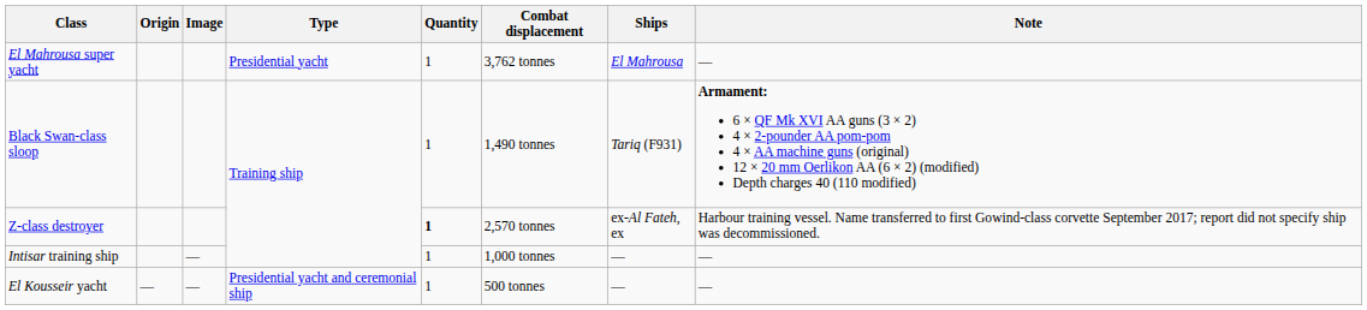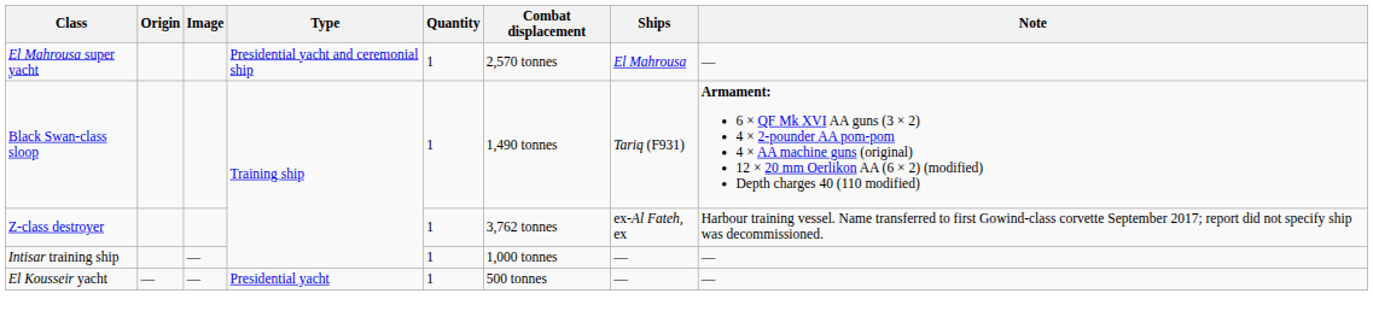El Mahrousa super yacht | Type: Presidential yacht -> Presidential yacht and ceremonial ship
El Mahrousa super yacht | Combat displacement: 3,762 tonnes -> 2,570 tonnes
Z-class destroyer | Quantity: bold -> normal
Z-class destroyer | Combat displacement: 2,570 tonnes -> 3,762 tonnes
El Kousseir yacht | Type: Presidential yacht and ceremonial ship -> Presidential yacht
